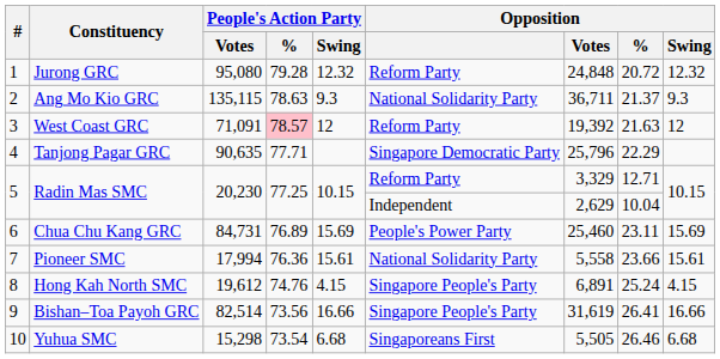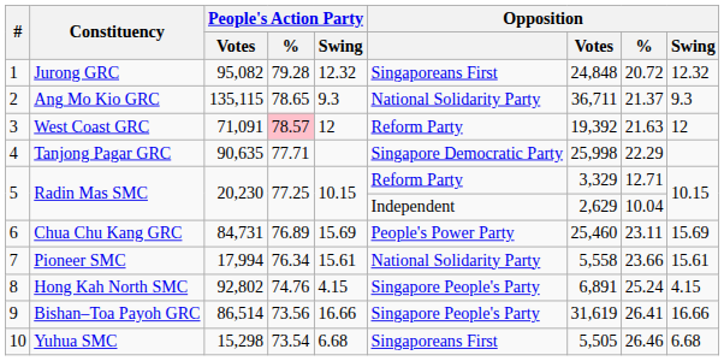Jurong GRC | People's Action Party / Votes: 95,080 -> 95,082
Jurong GRC | Opposition: Reform Party -> Singaporeans First
Ang Mo Kio GRC | People's Action Party / %: 78.63 -> 78.65
Tanjong Pagar GRC | Opposition / Votes: 25,796 -> 25,998
Pioneer SMC | People's Action Party / %: 76.36 -> 76.34
Hong Kah North SMC | People's Action Party / Votes: 19,612 -> 92,802
Bishan–Toa Payoh GRC | People's Action Party / Votes: 82,514 -> 86,514
